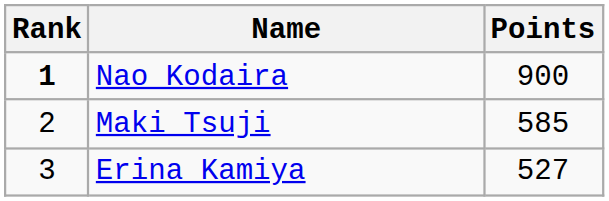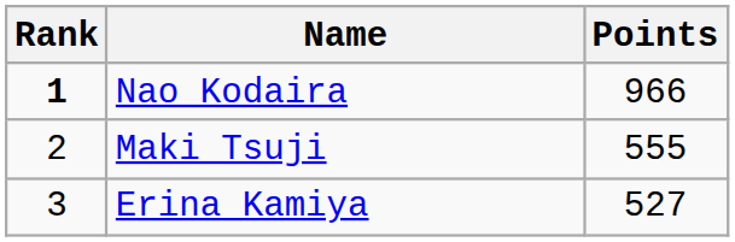Nao Kodaira | Points: 900 -> 966
Maki Tsuji | Points: 585 -> 555
